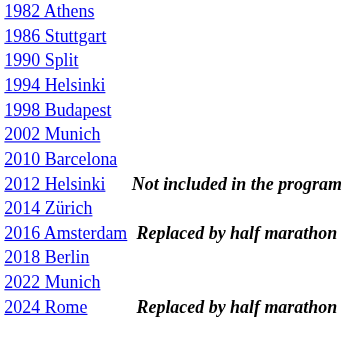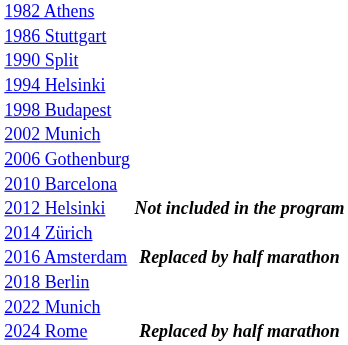+ row: 2006 Gothenburg
